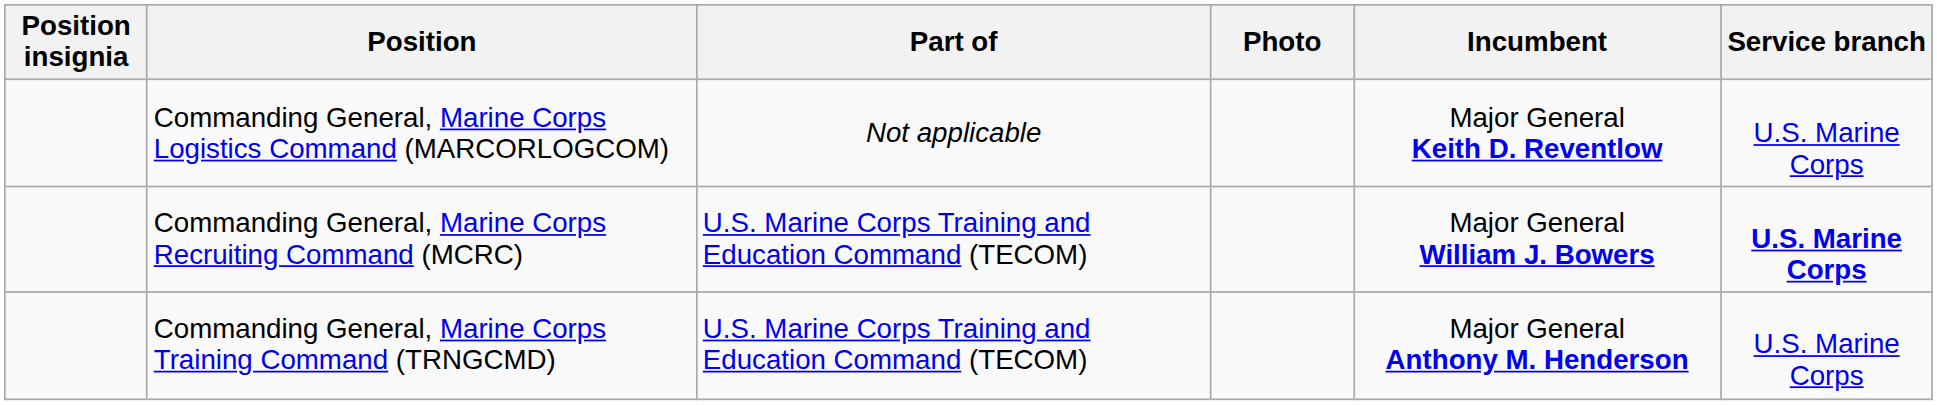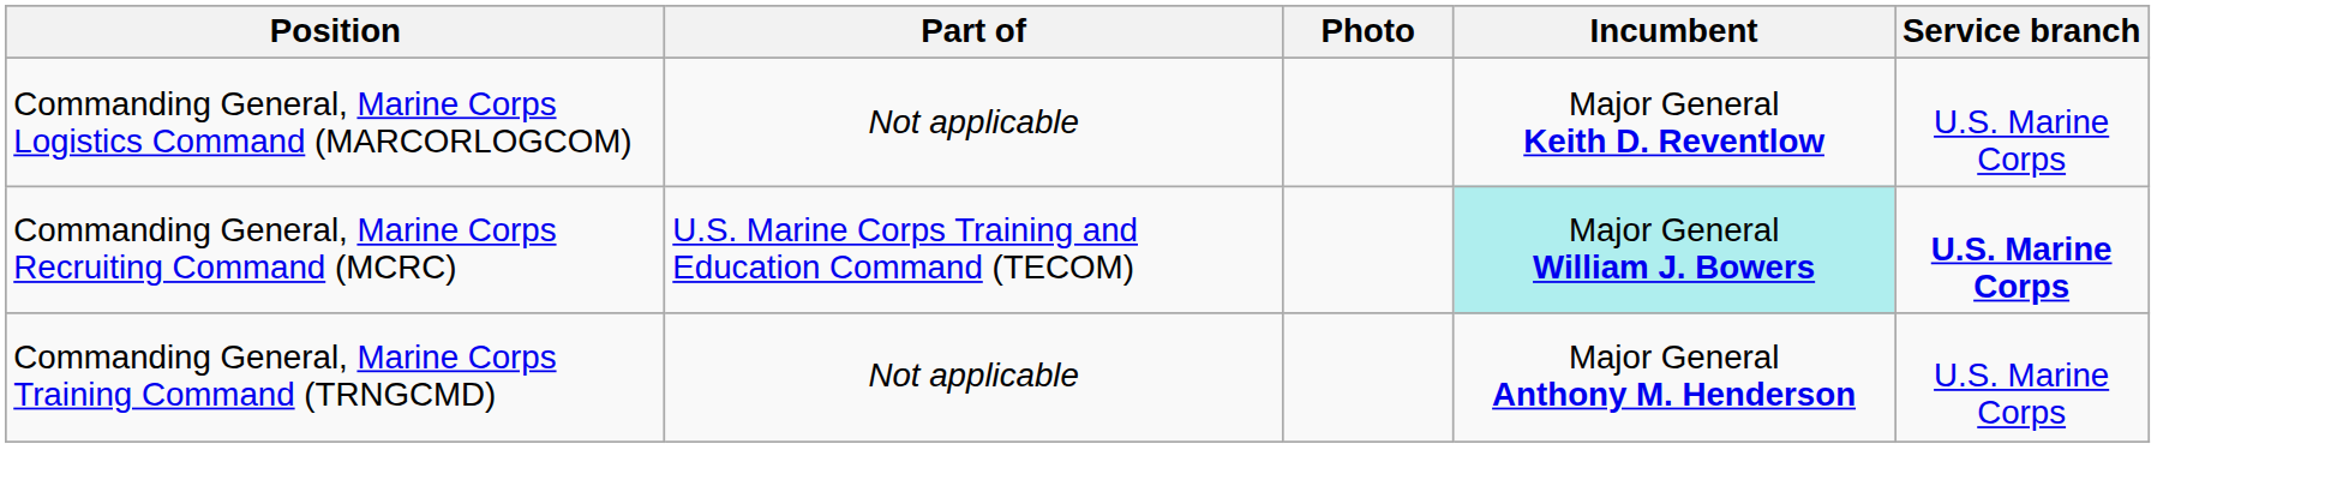- column: Position insignia
Commanding General, Marine Corps Recruiting Command (MCRC) | Incumbent: no background -> paleturquoise background
Commanding General, Marine Corps Training Command (TRNGCMD) | Part of: U.S. Marine Corps Training and Education Command (TECOM) -> Not applicable
